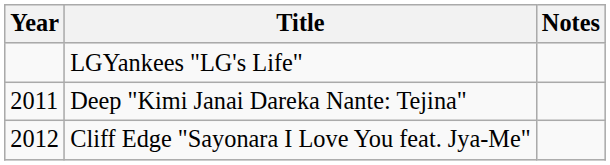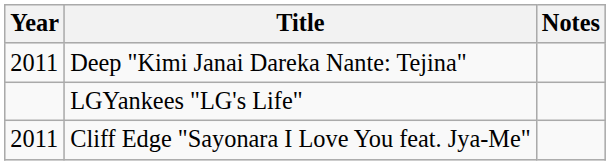rows swapped: LGYankees "LG's Life" <-> Deep "Kimi Janai Dareka Nante: Tejina"
Cliff Edge "Sayonara I Love You feat. Jya-Me" | Year: 2012 -> 2011
